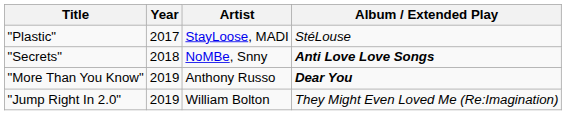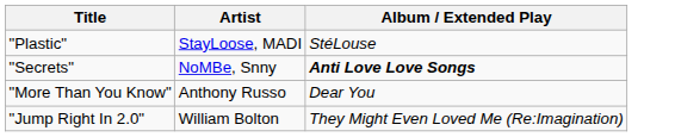- column: Year | 2017 | 2018 | 2019 | 2019
"More Than You Know" | Album / Extended Play: bold -> normal
